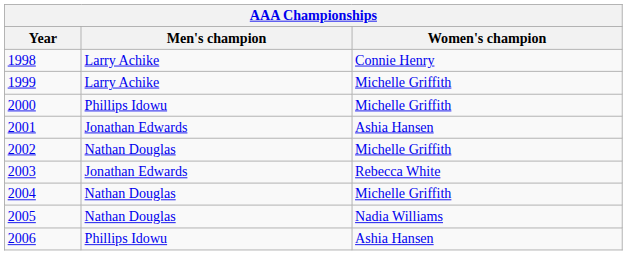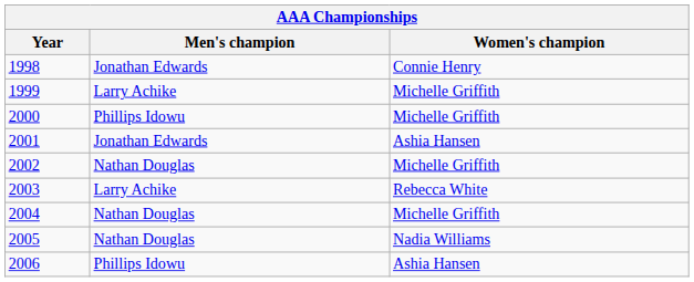1998 | Men's champion: Larry Achike -> Jonathan Edwards
2003 | Men's champion: Jonathan Edwards -> Larry Achike
